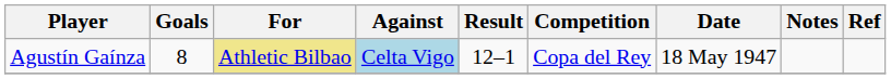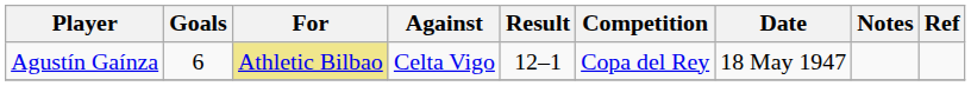Agustín Gaínza | Goals: 8 -> 6
Agustín Gaínza | Against: lightblue background -> no background
